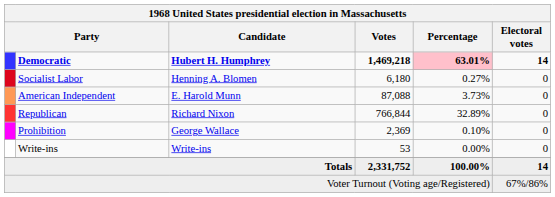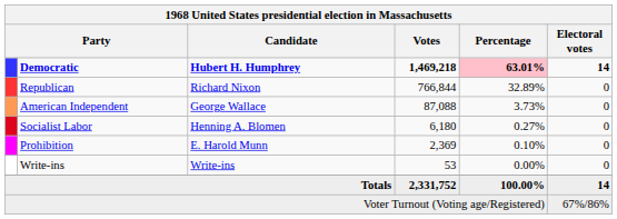rows swapped: Republican <-> Socialist Labor
American Independent | Candidate: E. Harold Munn -> George Wallace
Prohibition | Candidate: George Wallace -> E. Harold Munn
